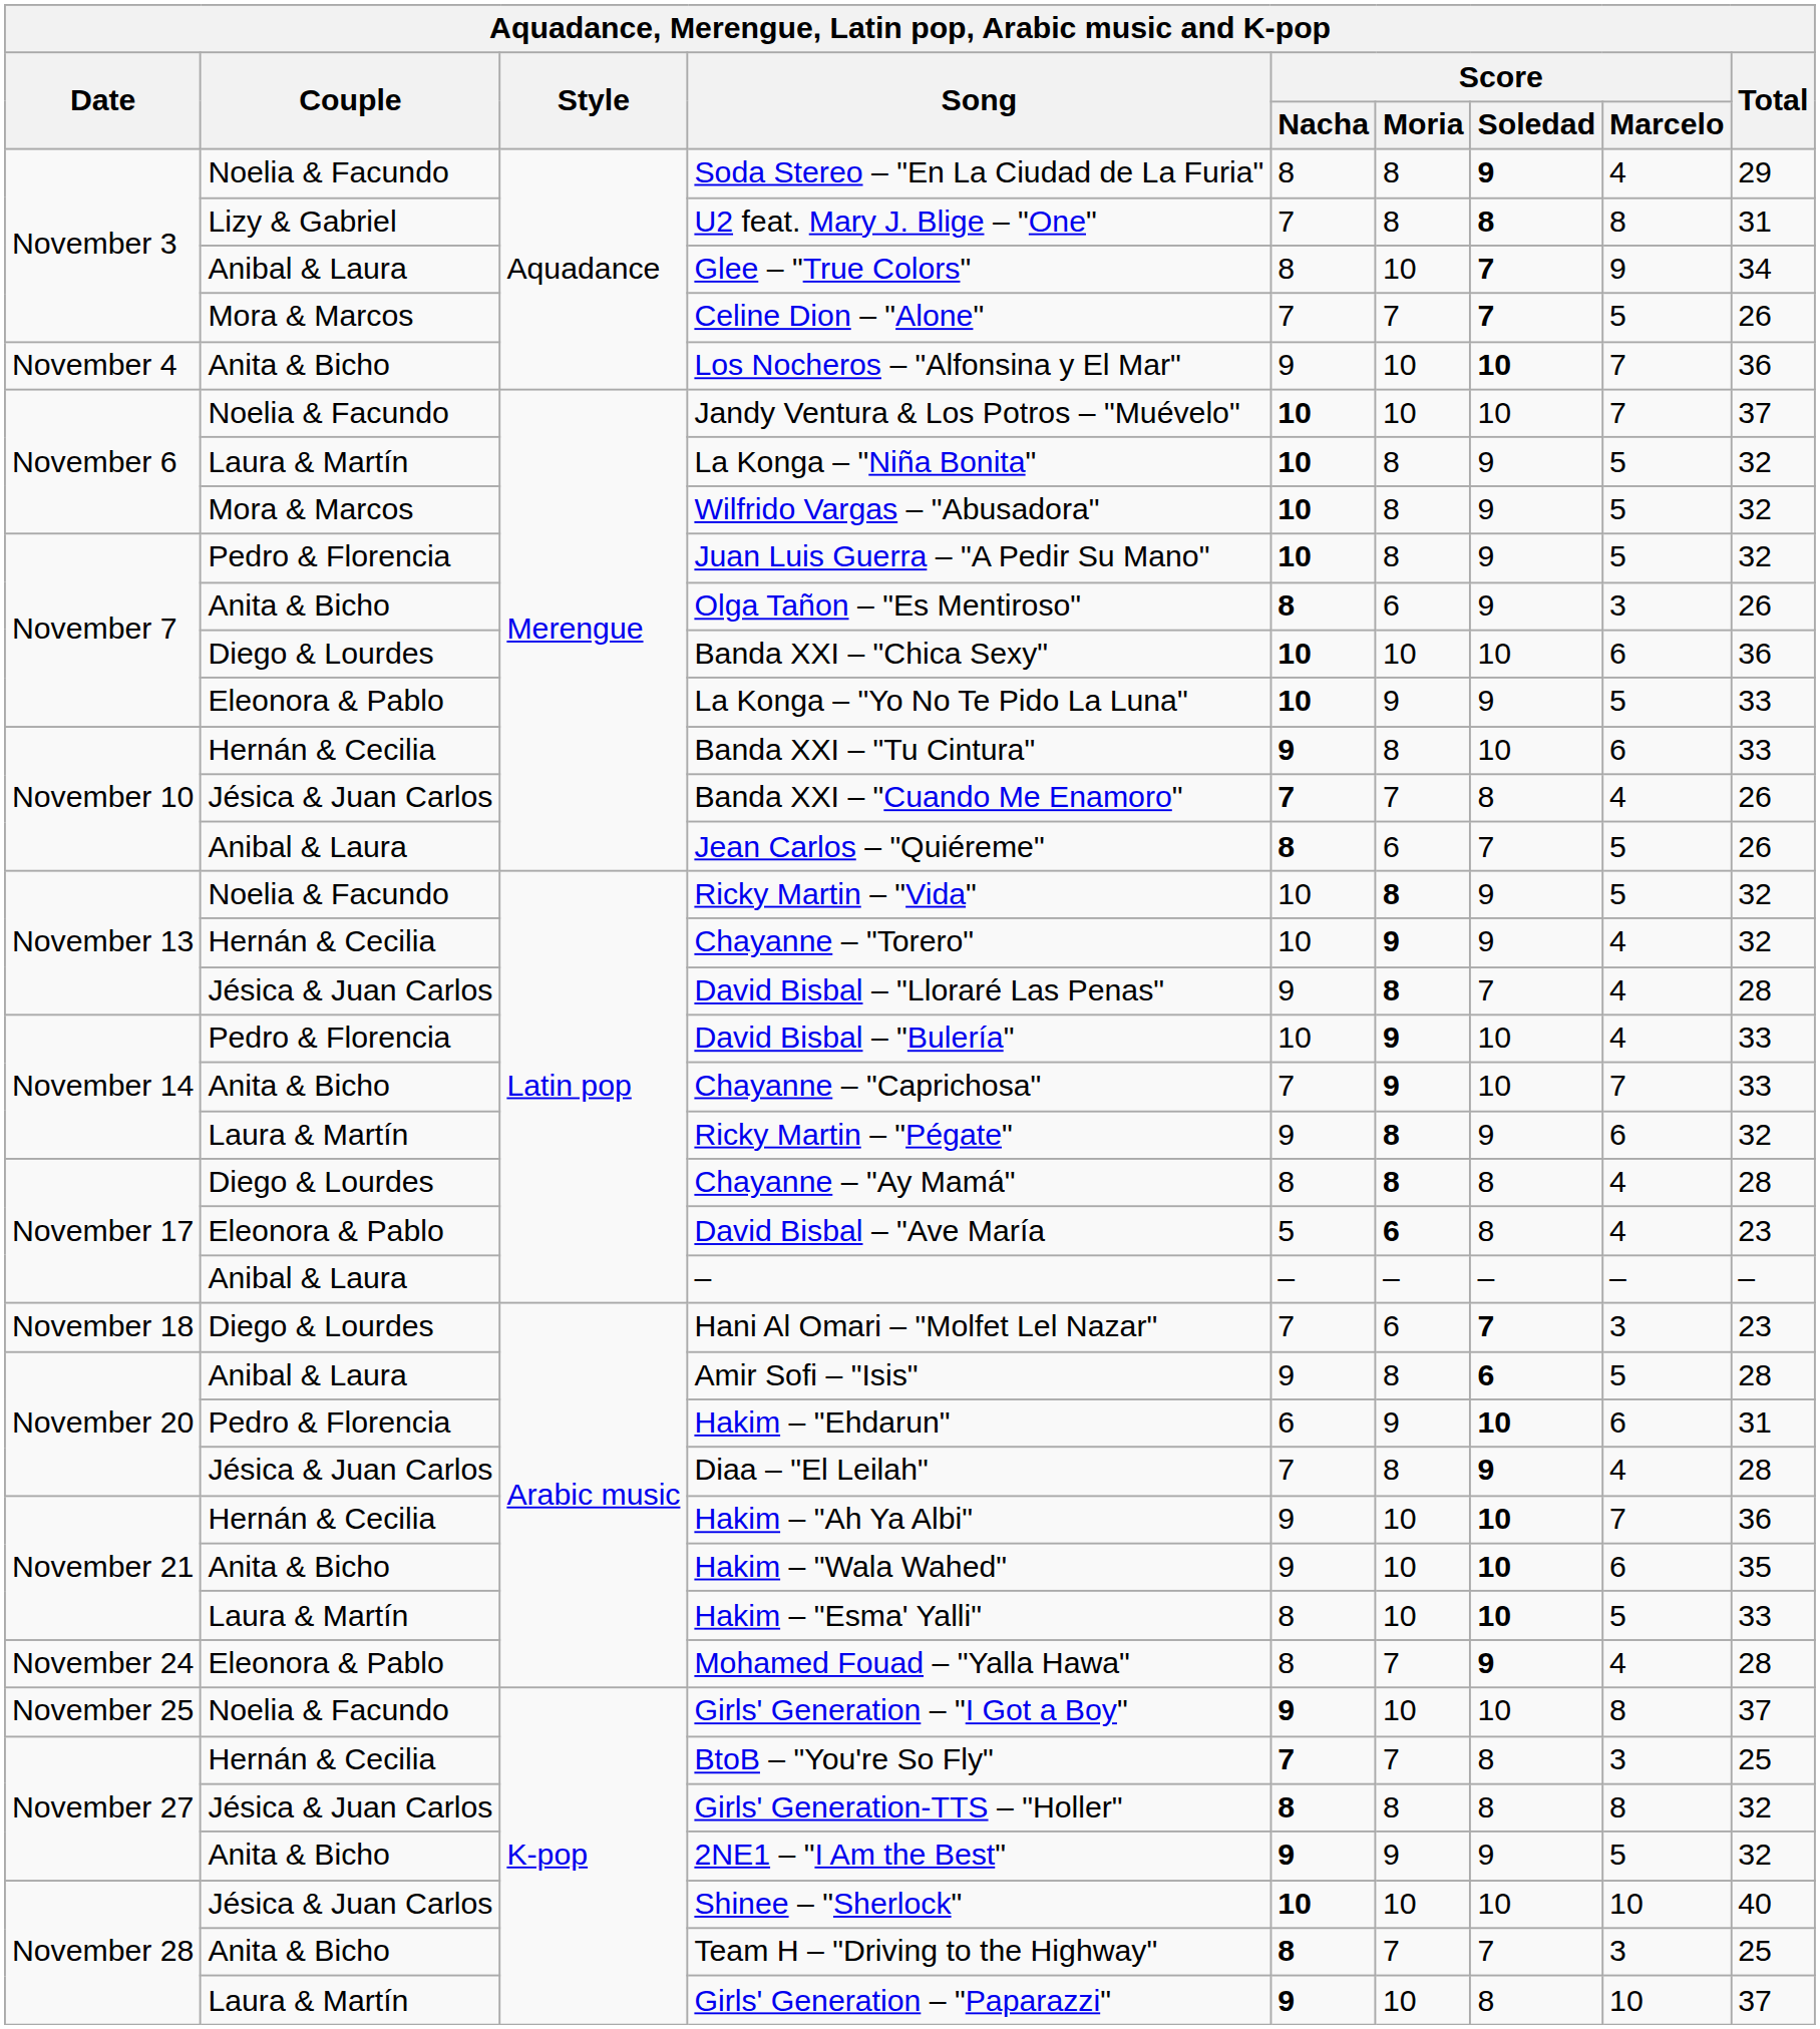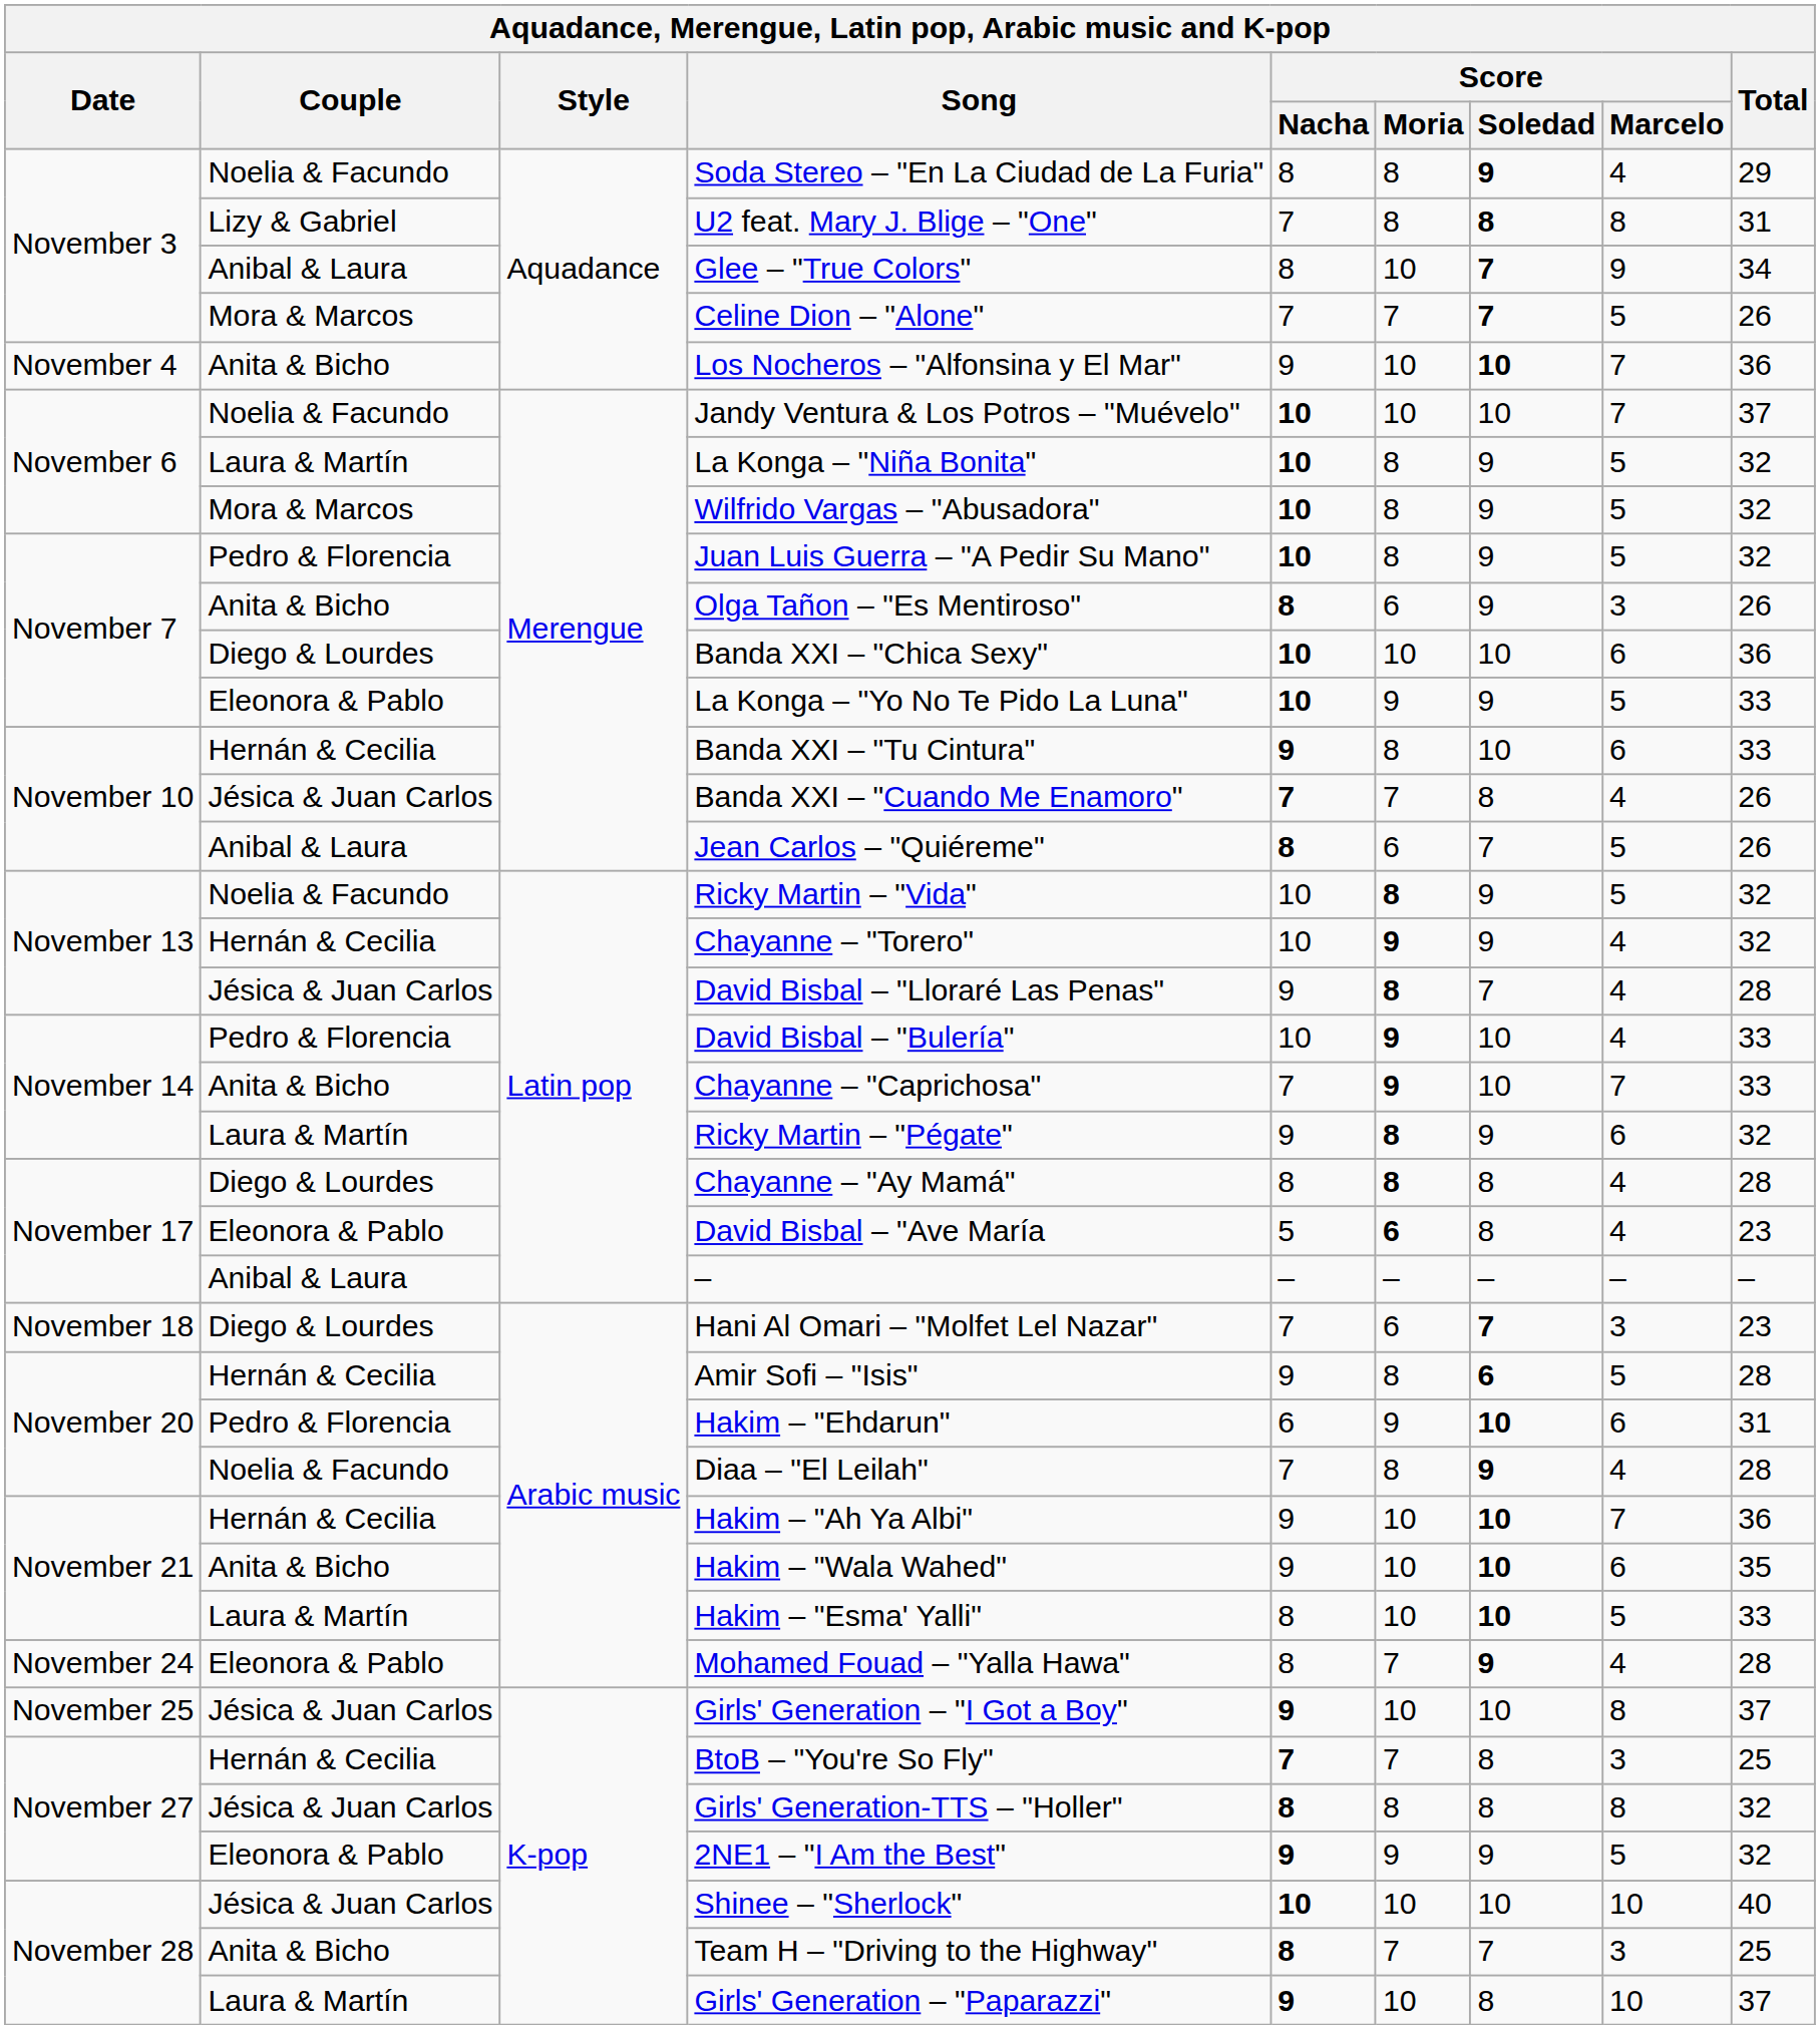Amir Sofi – "Isis" | Couple: Anibal & Laura -> Hernán & Cecilia
Diaa – "El Leilah" | Couple: Jésica & Juan Carlos -> Noelia & Facundo
Girls' Generation – "I Got a Boy" | Couple: Noelia & Facundo -> Jésica & Juan Carlos
2NE1 – "I Am the Best" | Couple: Anita & Bicho -> Eleonora & Pablo
